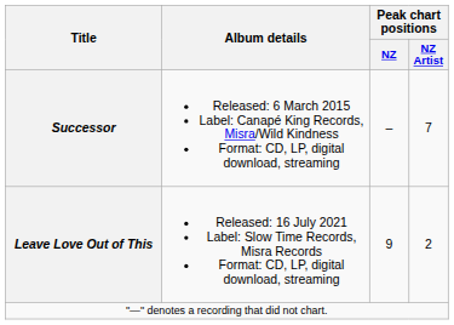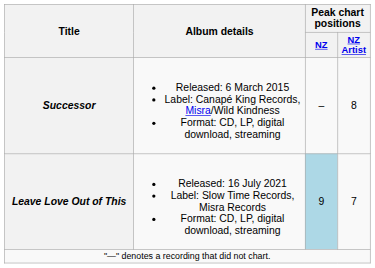Successor | Peak chart positions / NZ Artist: 7 -> 8
Leave Love Out of This | Peak chart positions / NZ: no background -> lightblue background
Leave Love Out of This | Peak chart positions / NZ Artist: 2 -> 7
